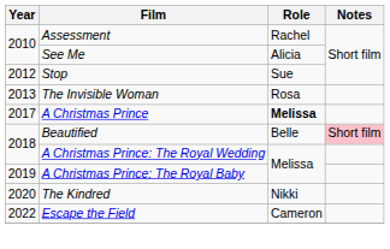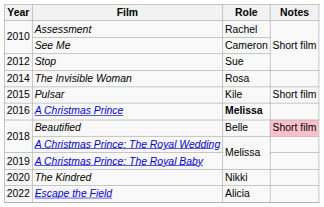See Me | Role: Alicia -> Cameron
The Invisible Woman | Year: 2013 -> 2014
+ row: 2015 | Pulsar | Kile | Short film
A Christmas Prince | Year: 2017 -> 2016
Escape the Field | Role: Cameron -> Alicia
